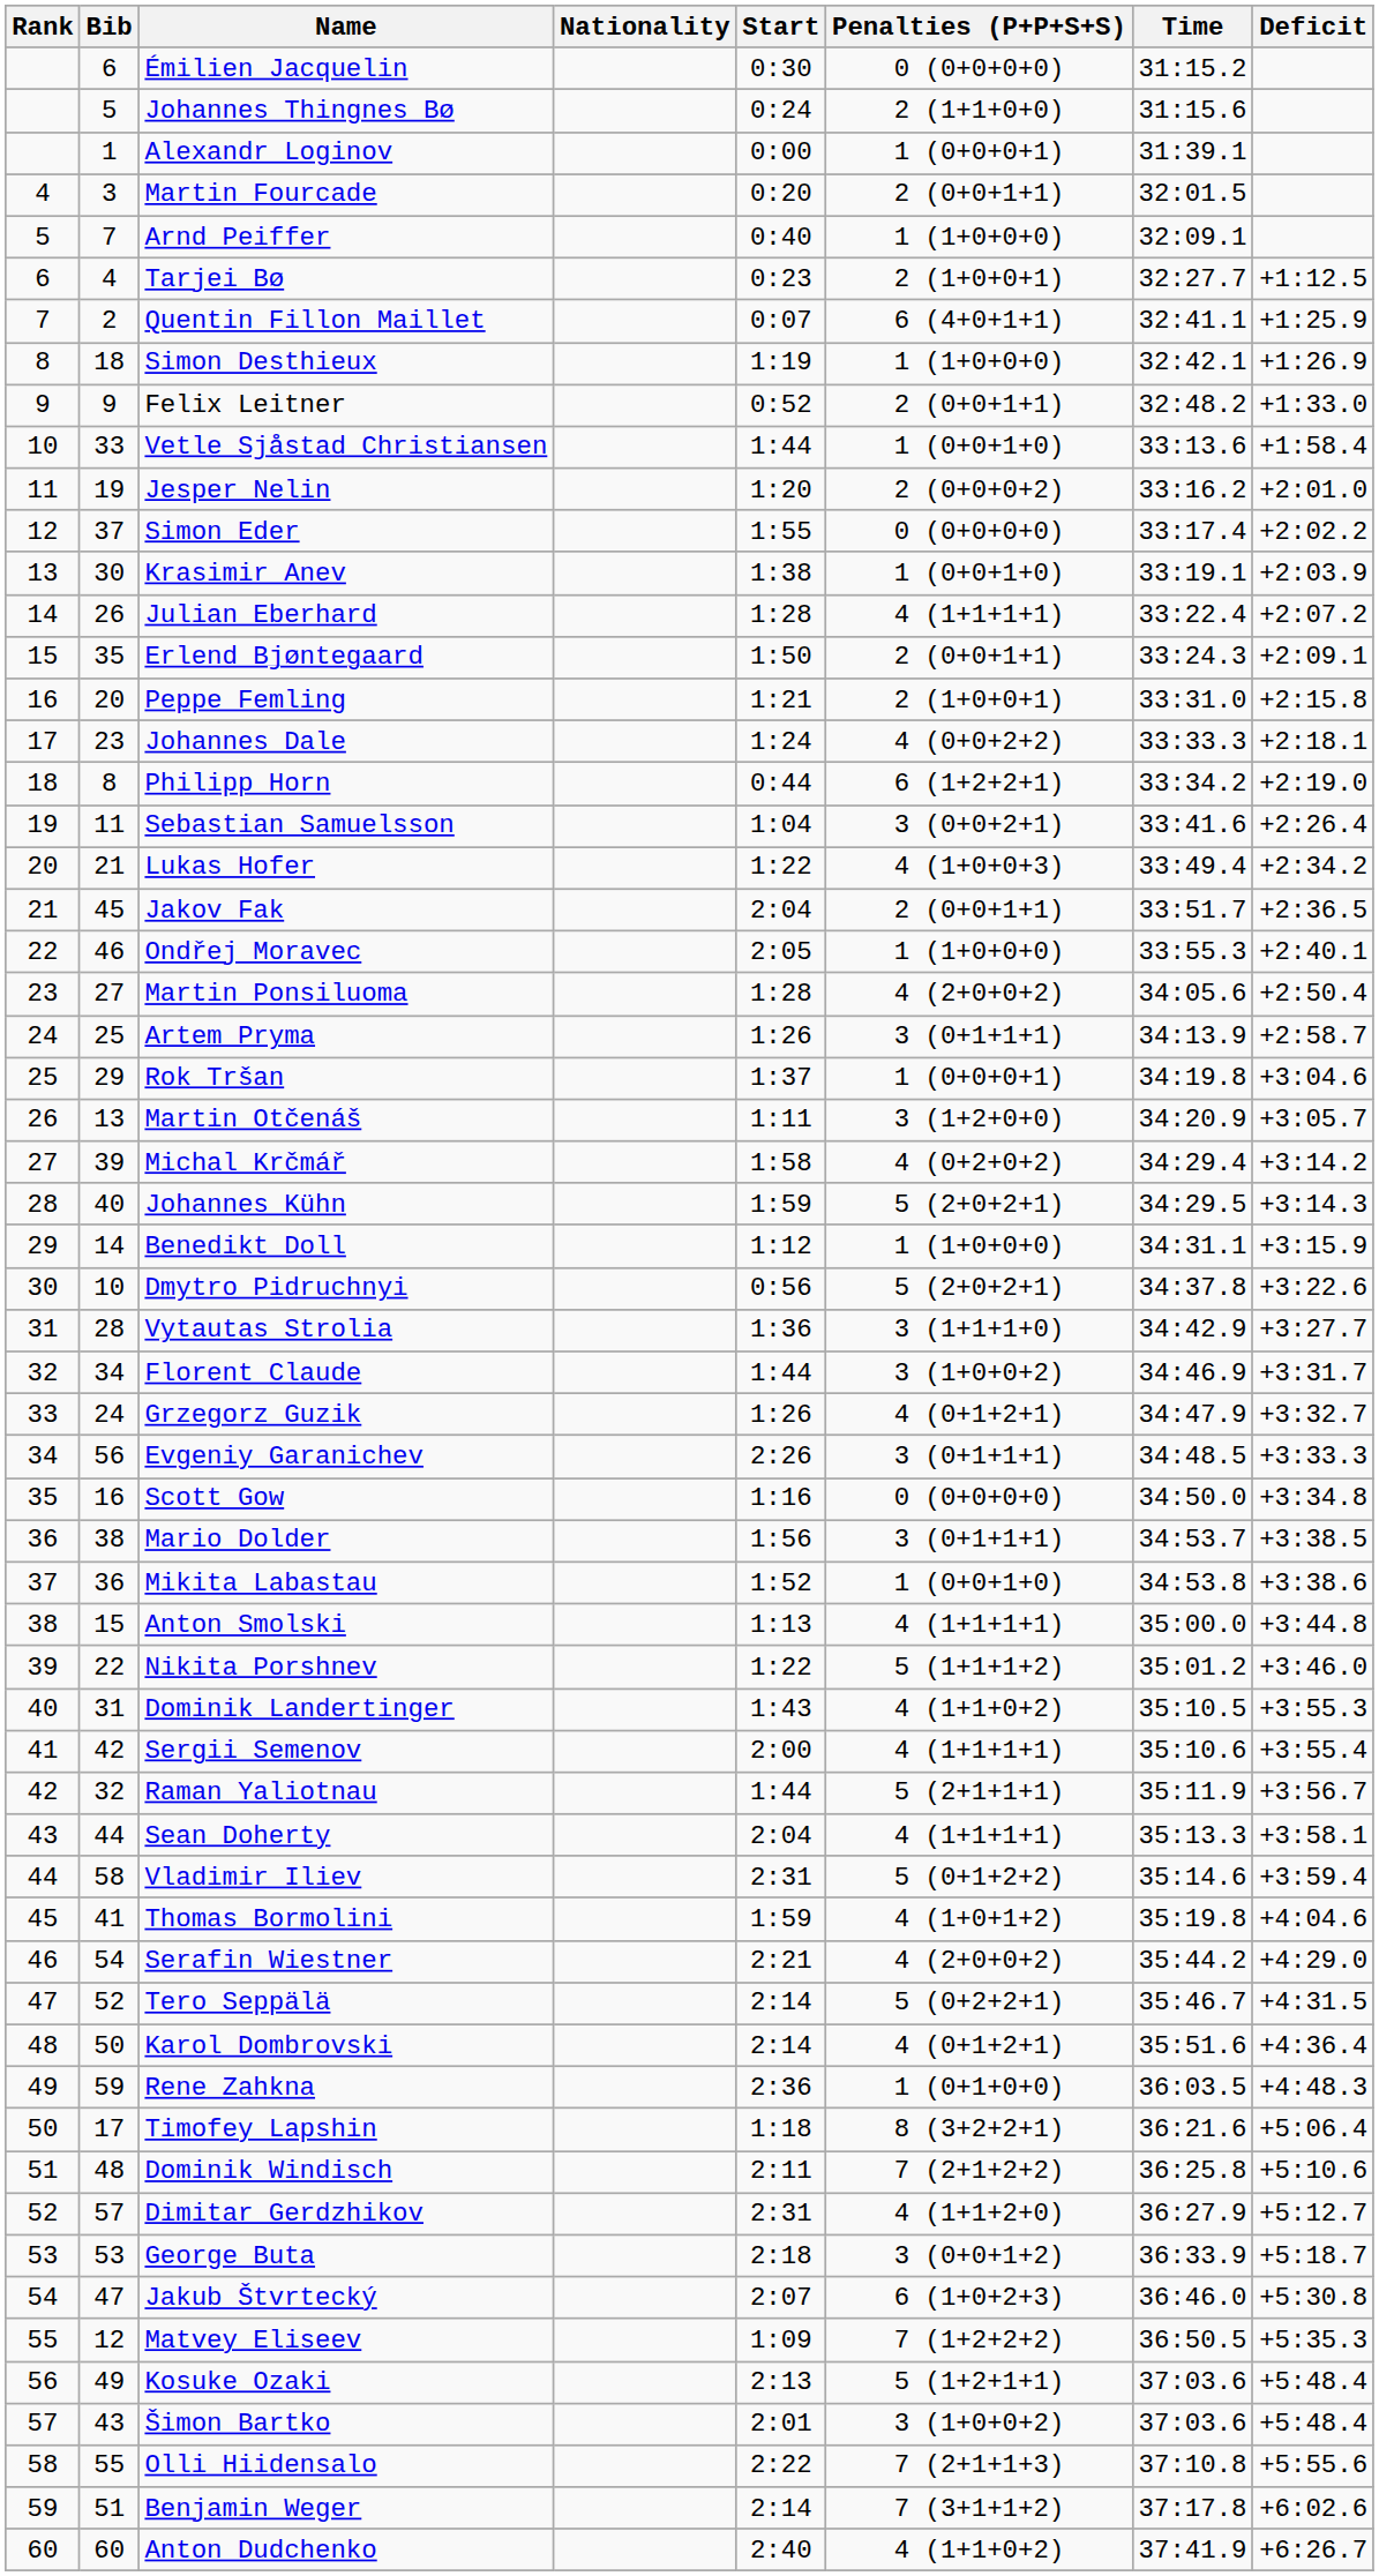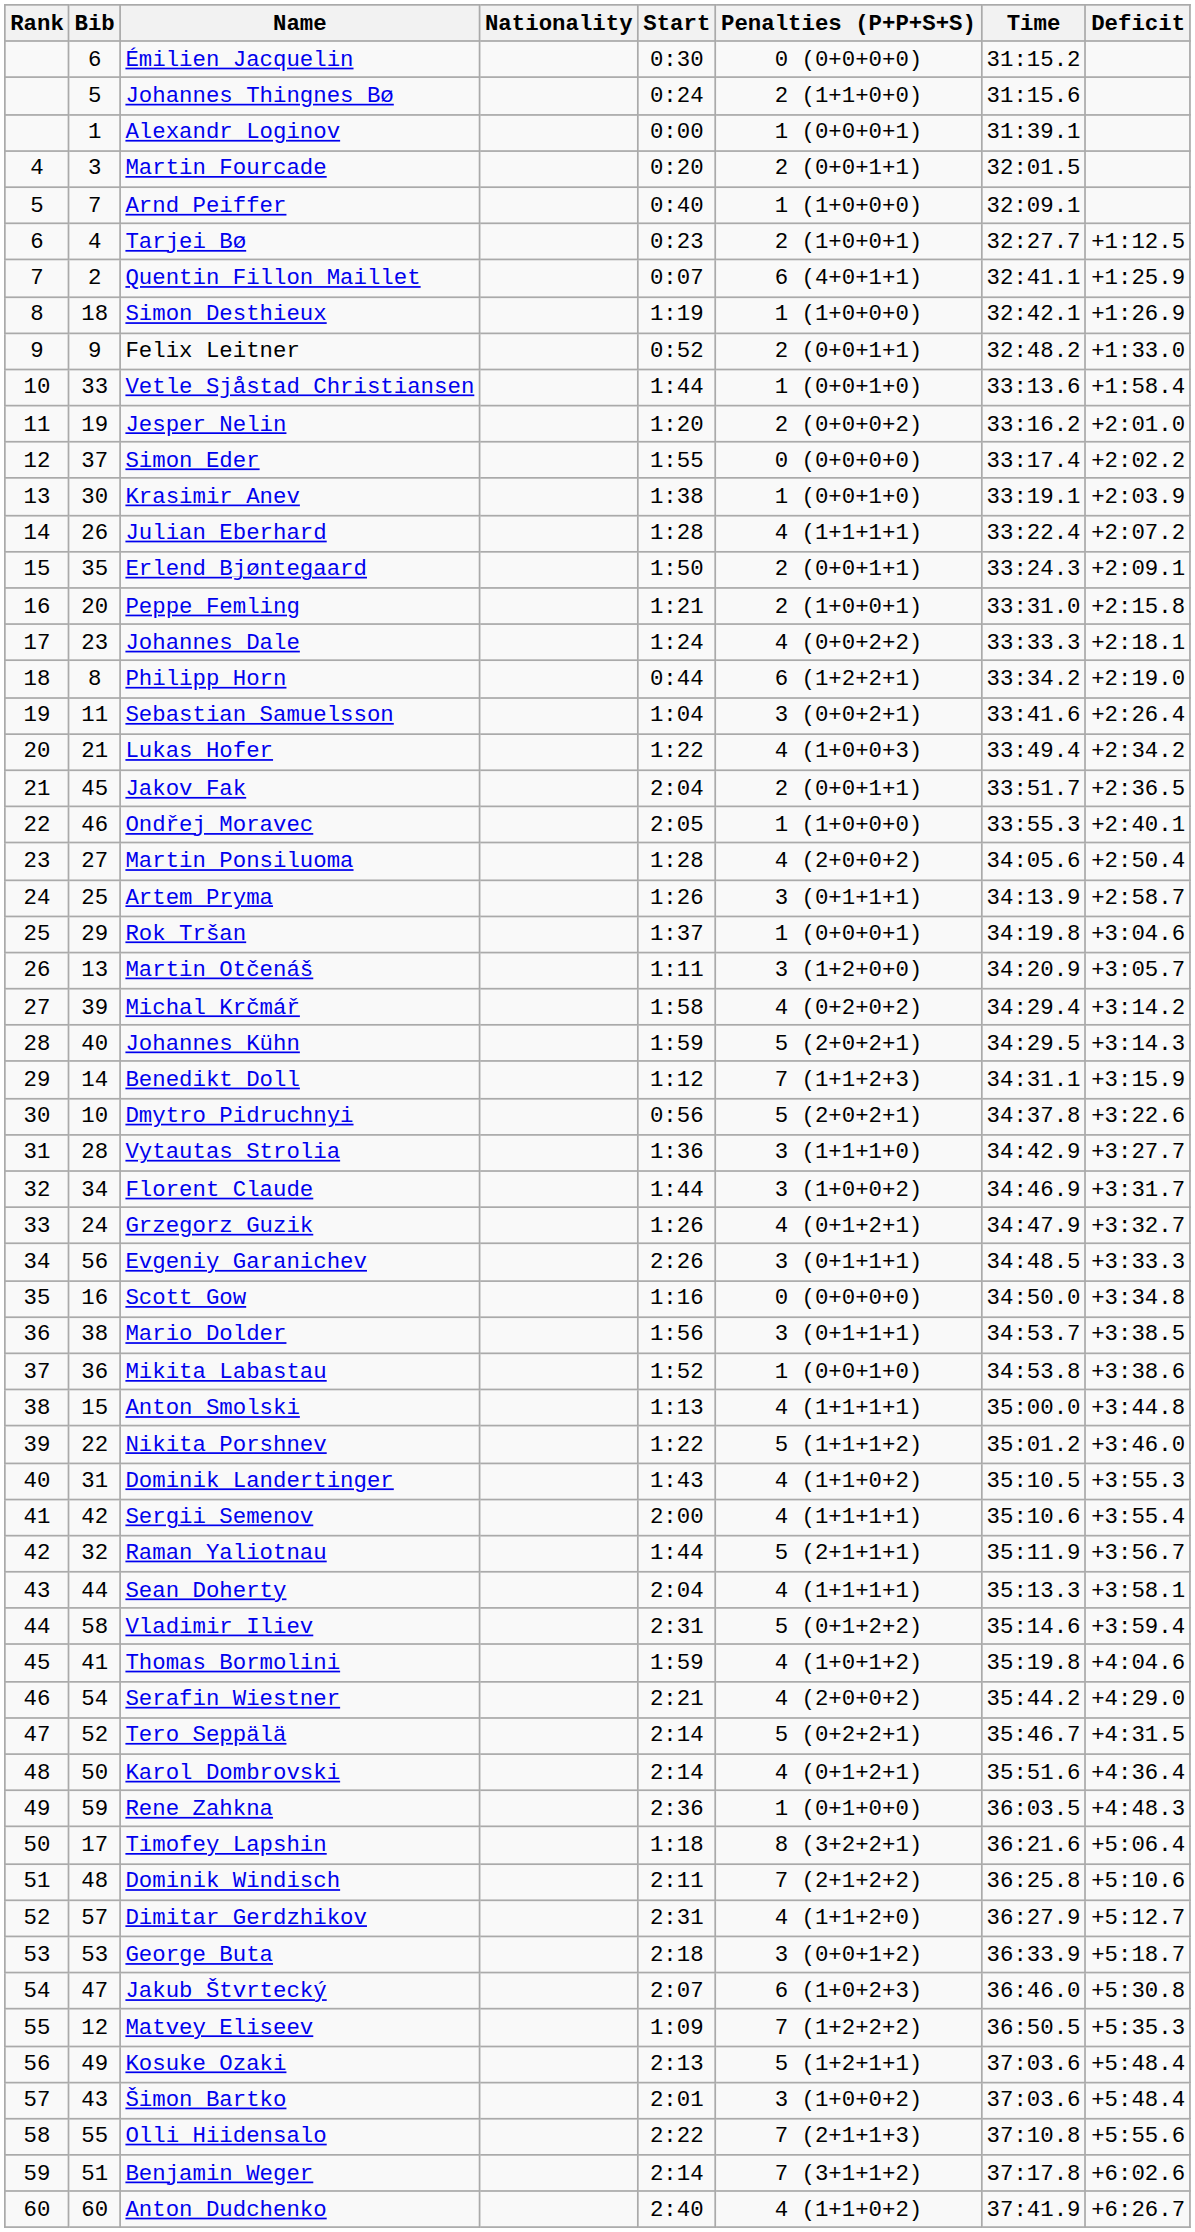Benedikt Doll | Penalties (P+P+S+S): 1 (1+0+0+0) -> 7 (1+1+2+3)
